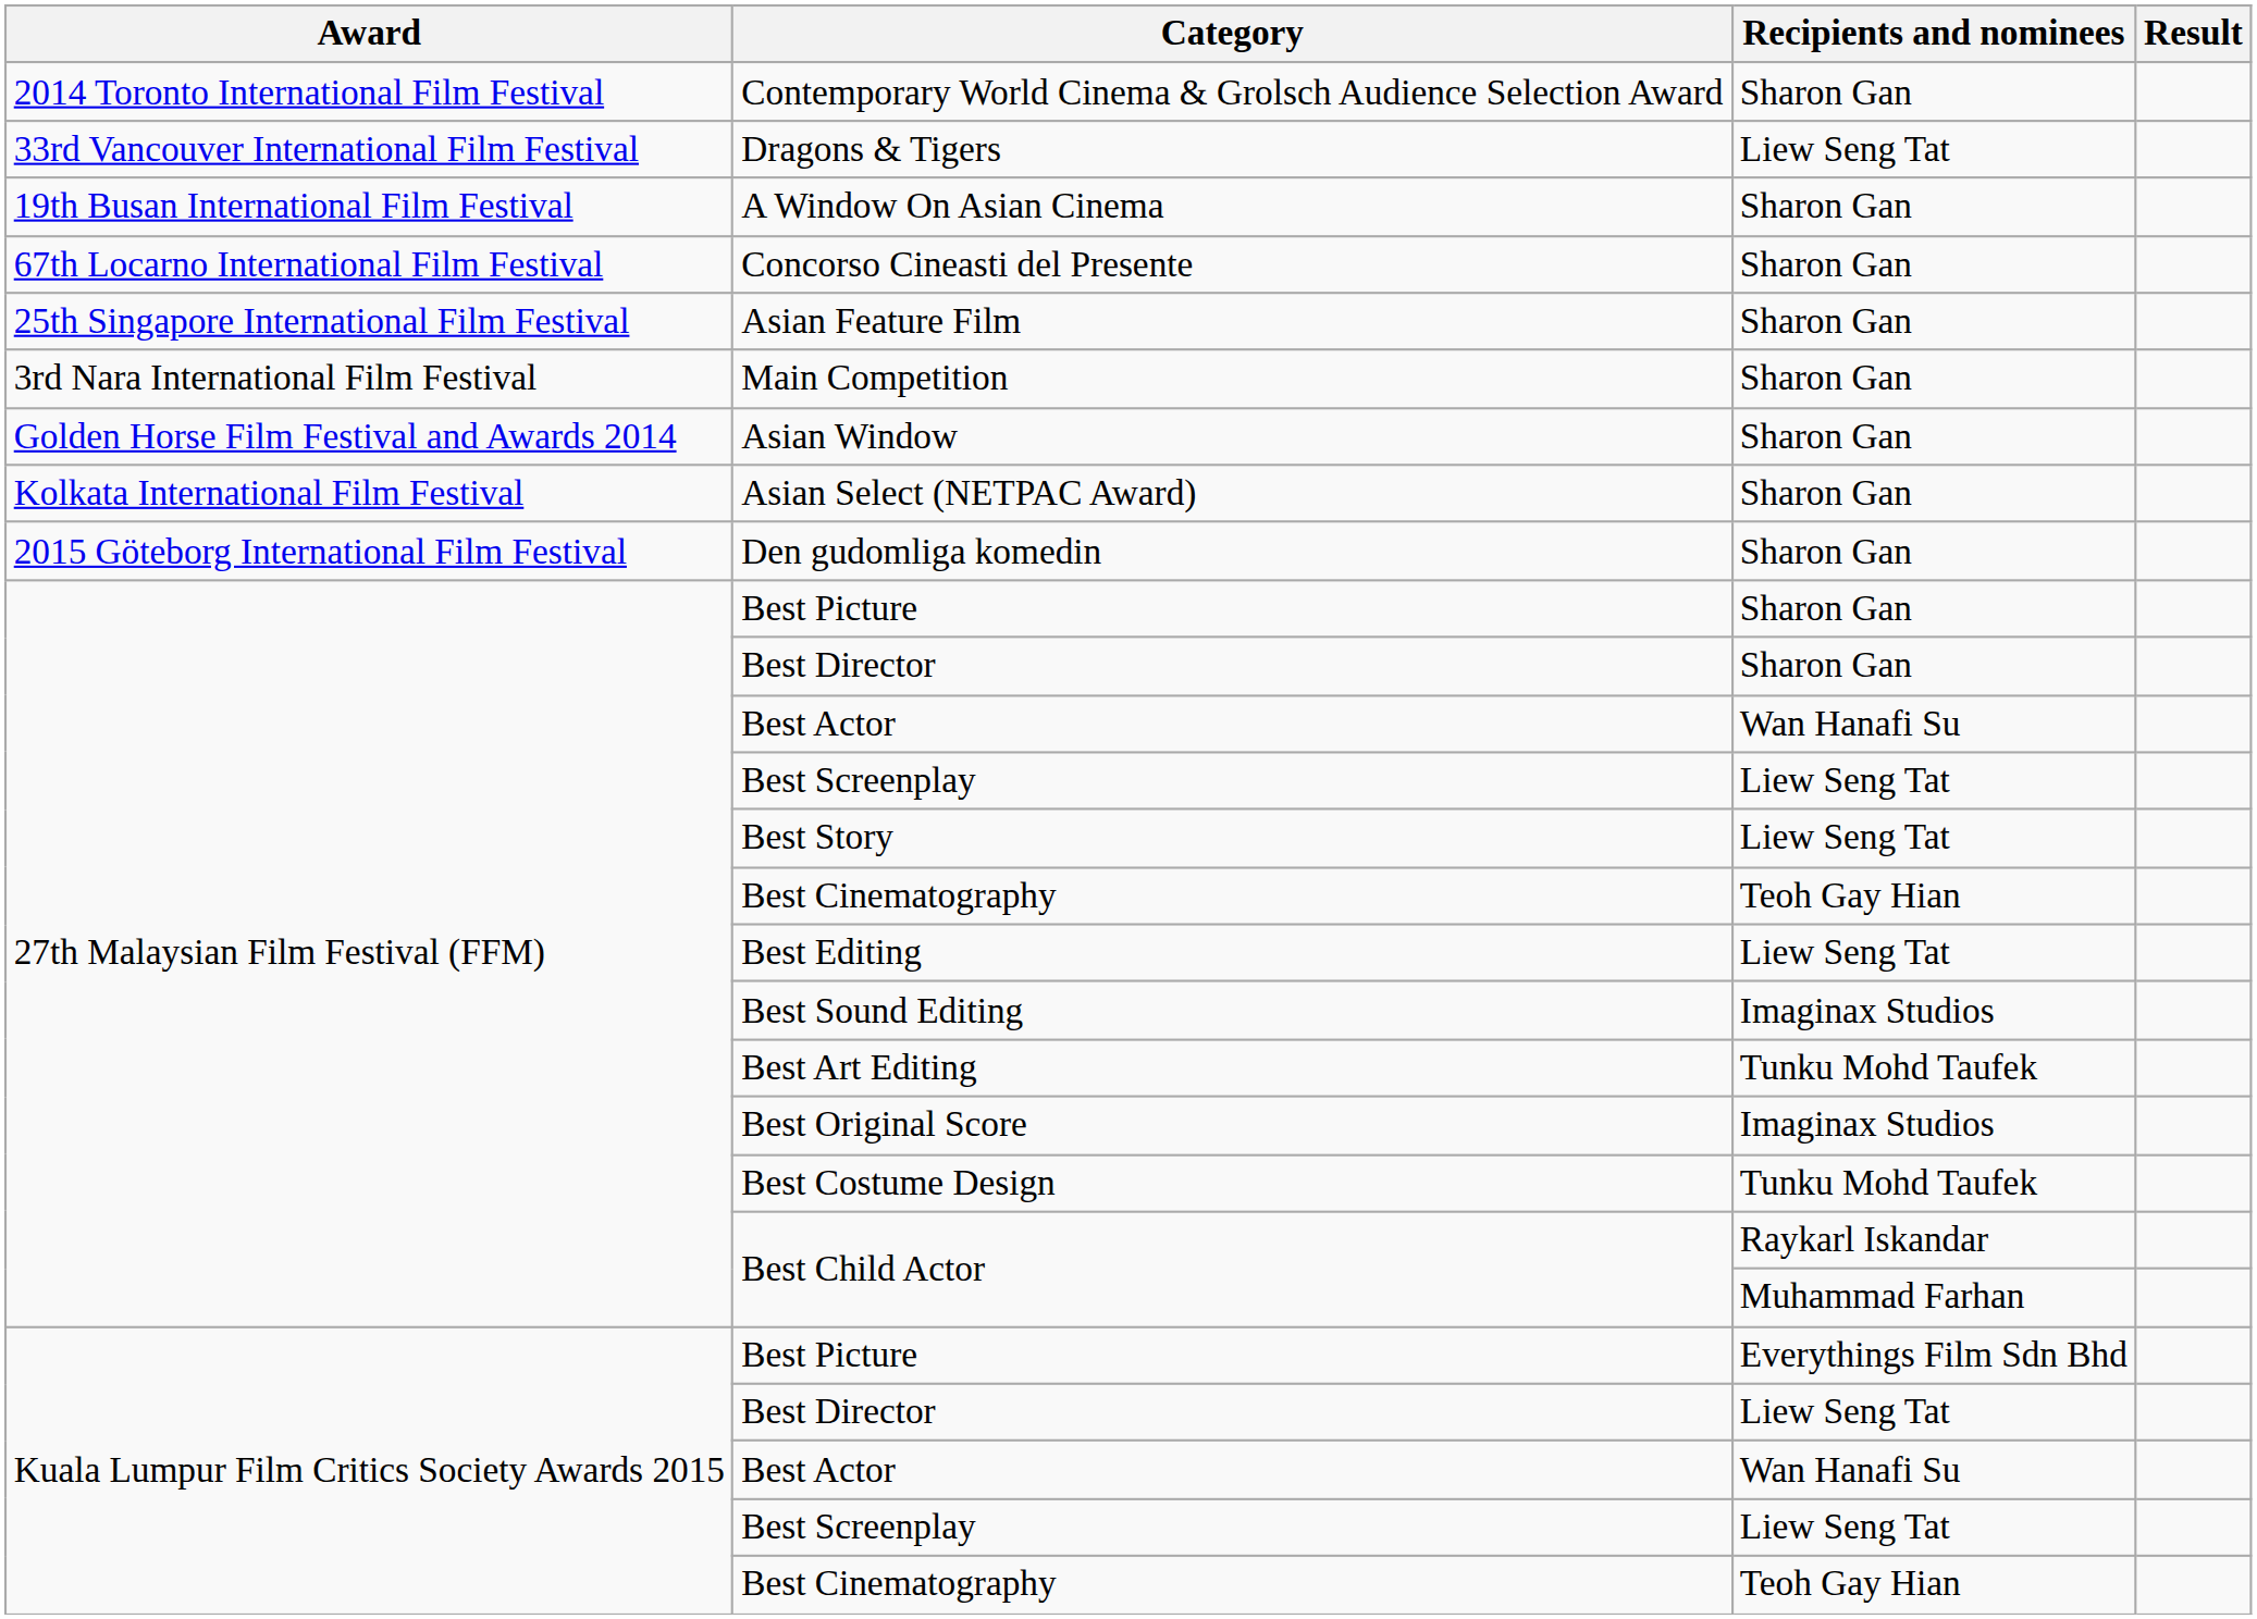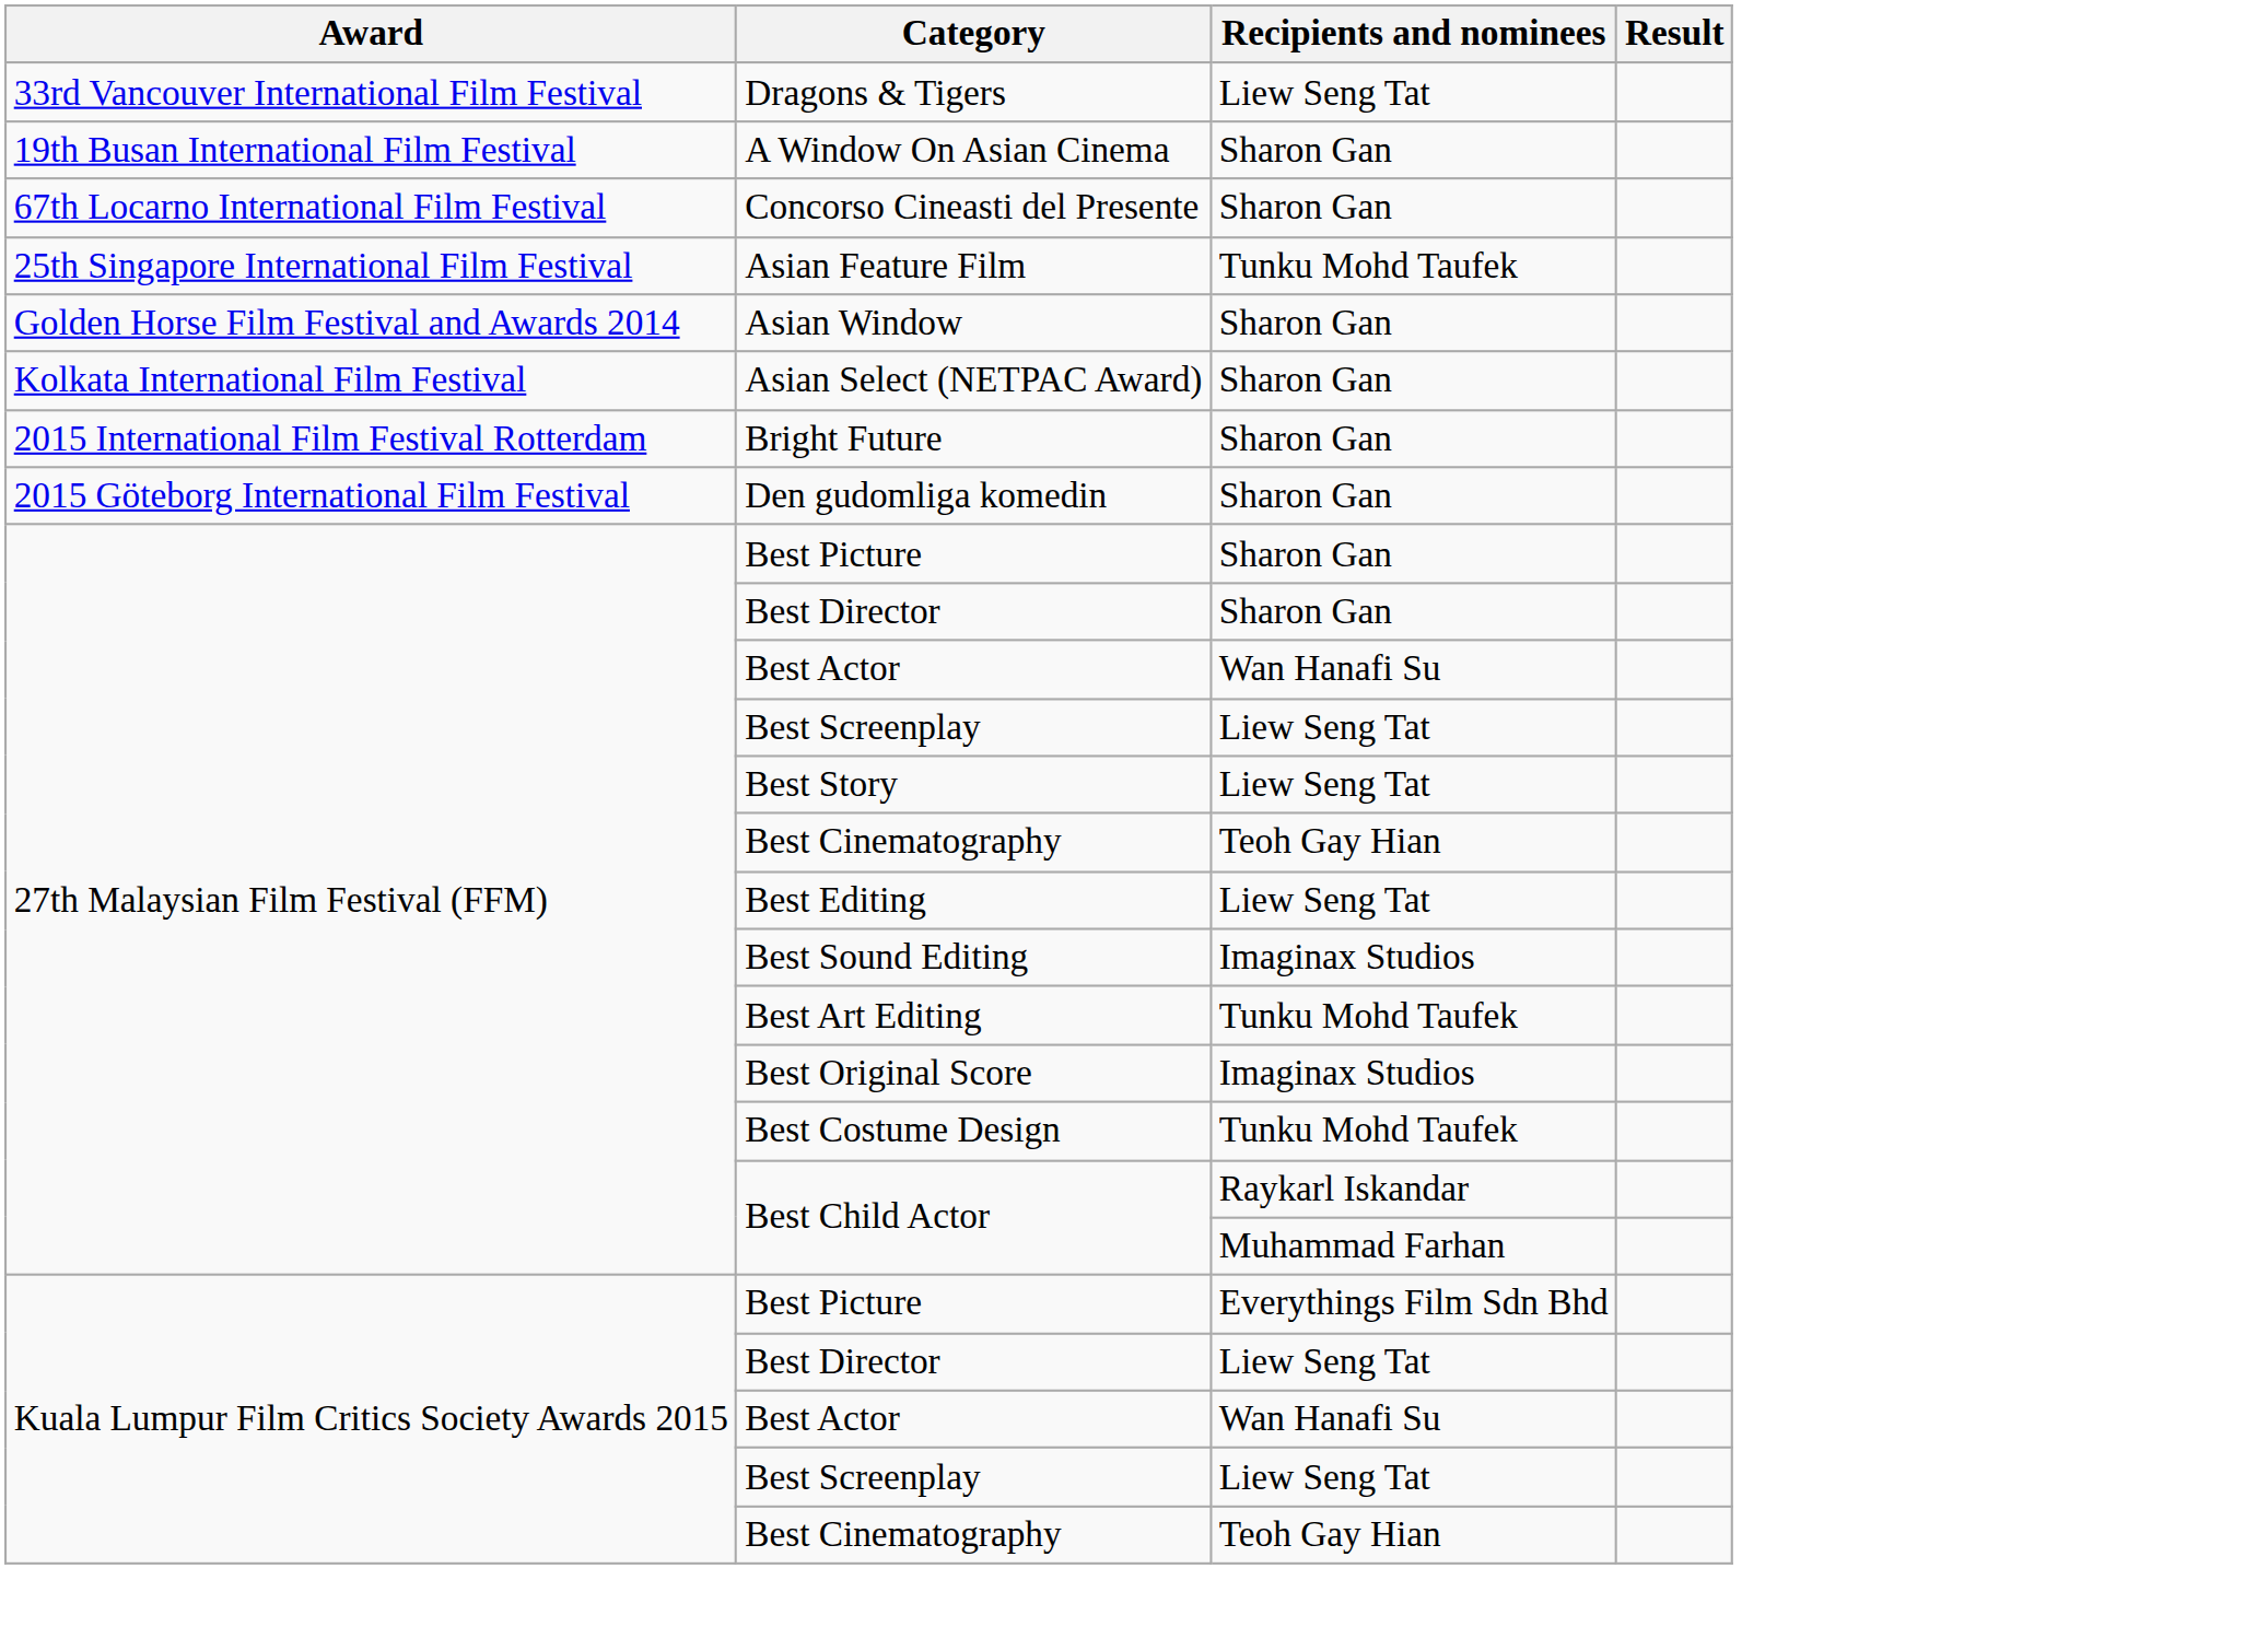- row: 2014 Toronto International Film Festival | Contemporary World Cinema & Grolsch Audience Selection Award | Sharon Gan
Asian Feature Film | Recipients and nominees: Sharon Gan -> Tunku Mohd Taufek
- row: 3rd Nara International Film Festival | Main Competition | Sharon Gan
+ row: 2015 International Film Festival Rotterdam | Bright Future | Sharon Gan
